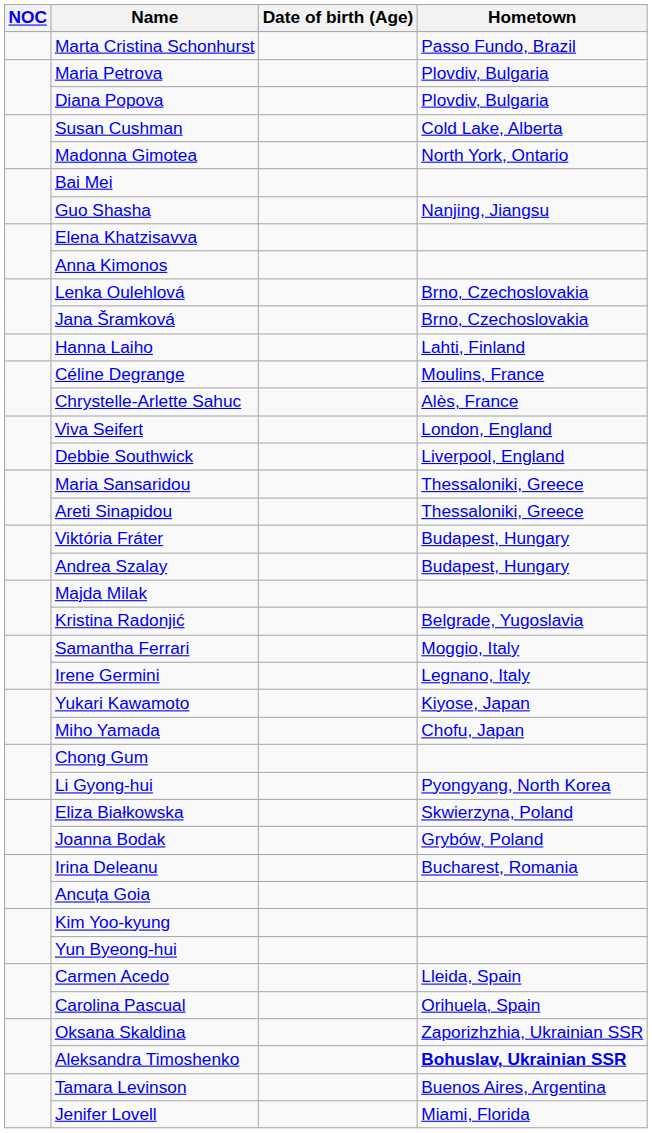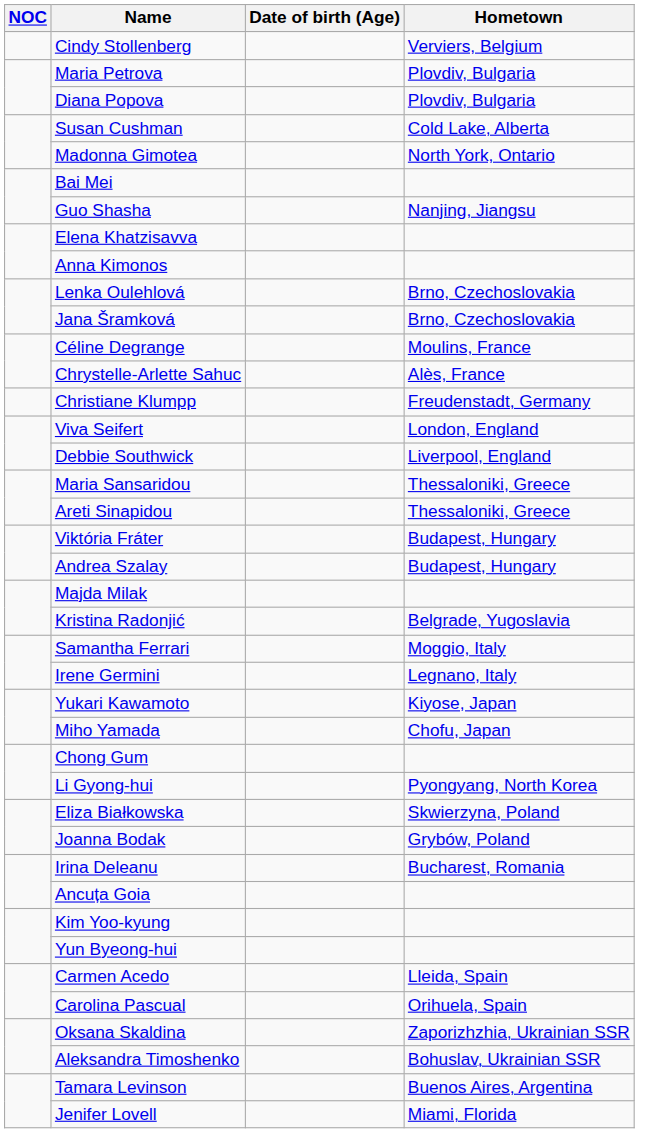+ row: Cindy Stollenberg | Verviers, Belgium
- row: Marta Cristina Schonhurst | Passo Fundo, Brazil
- row: Hanna Laiho | Lahti, Finland
+ row: Christiane Klumpp | Freudenstadt, Germany
Aleksandra Timoshenko | Hometown: bold -> normal
